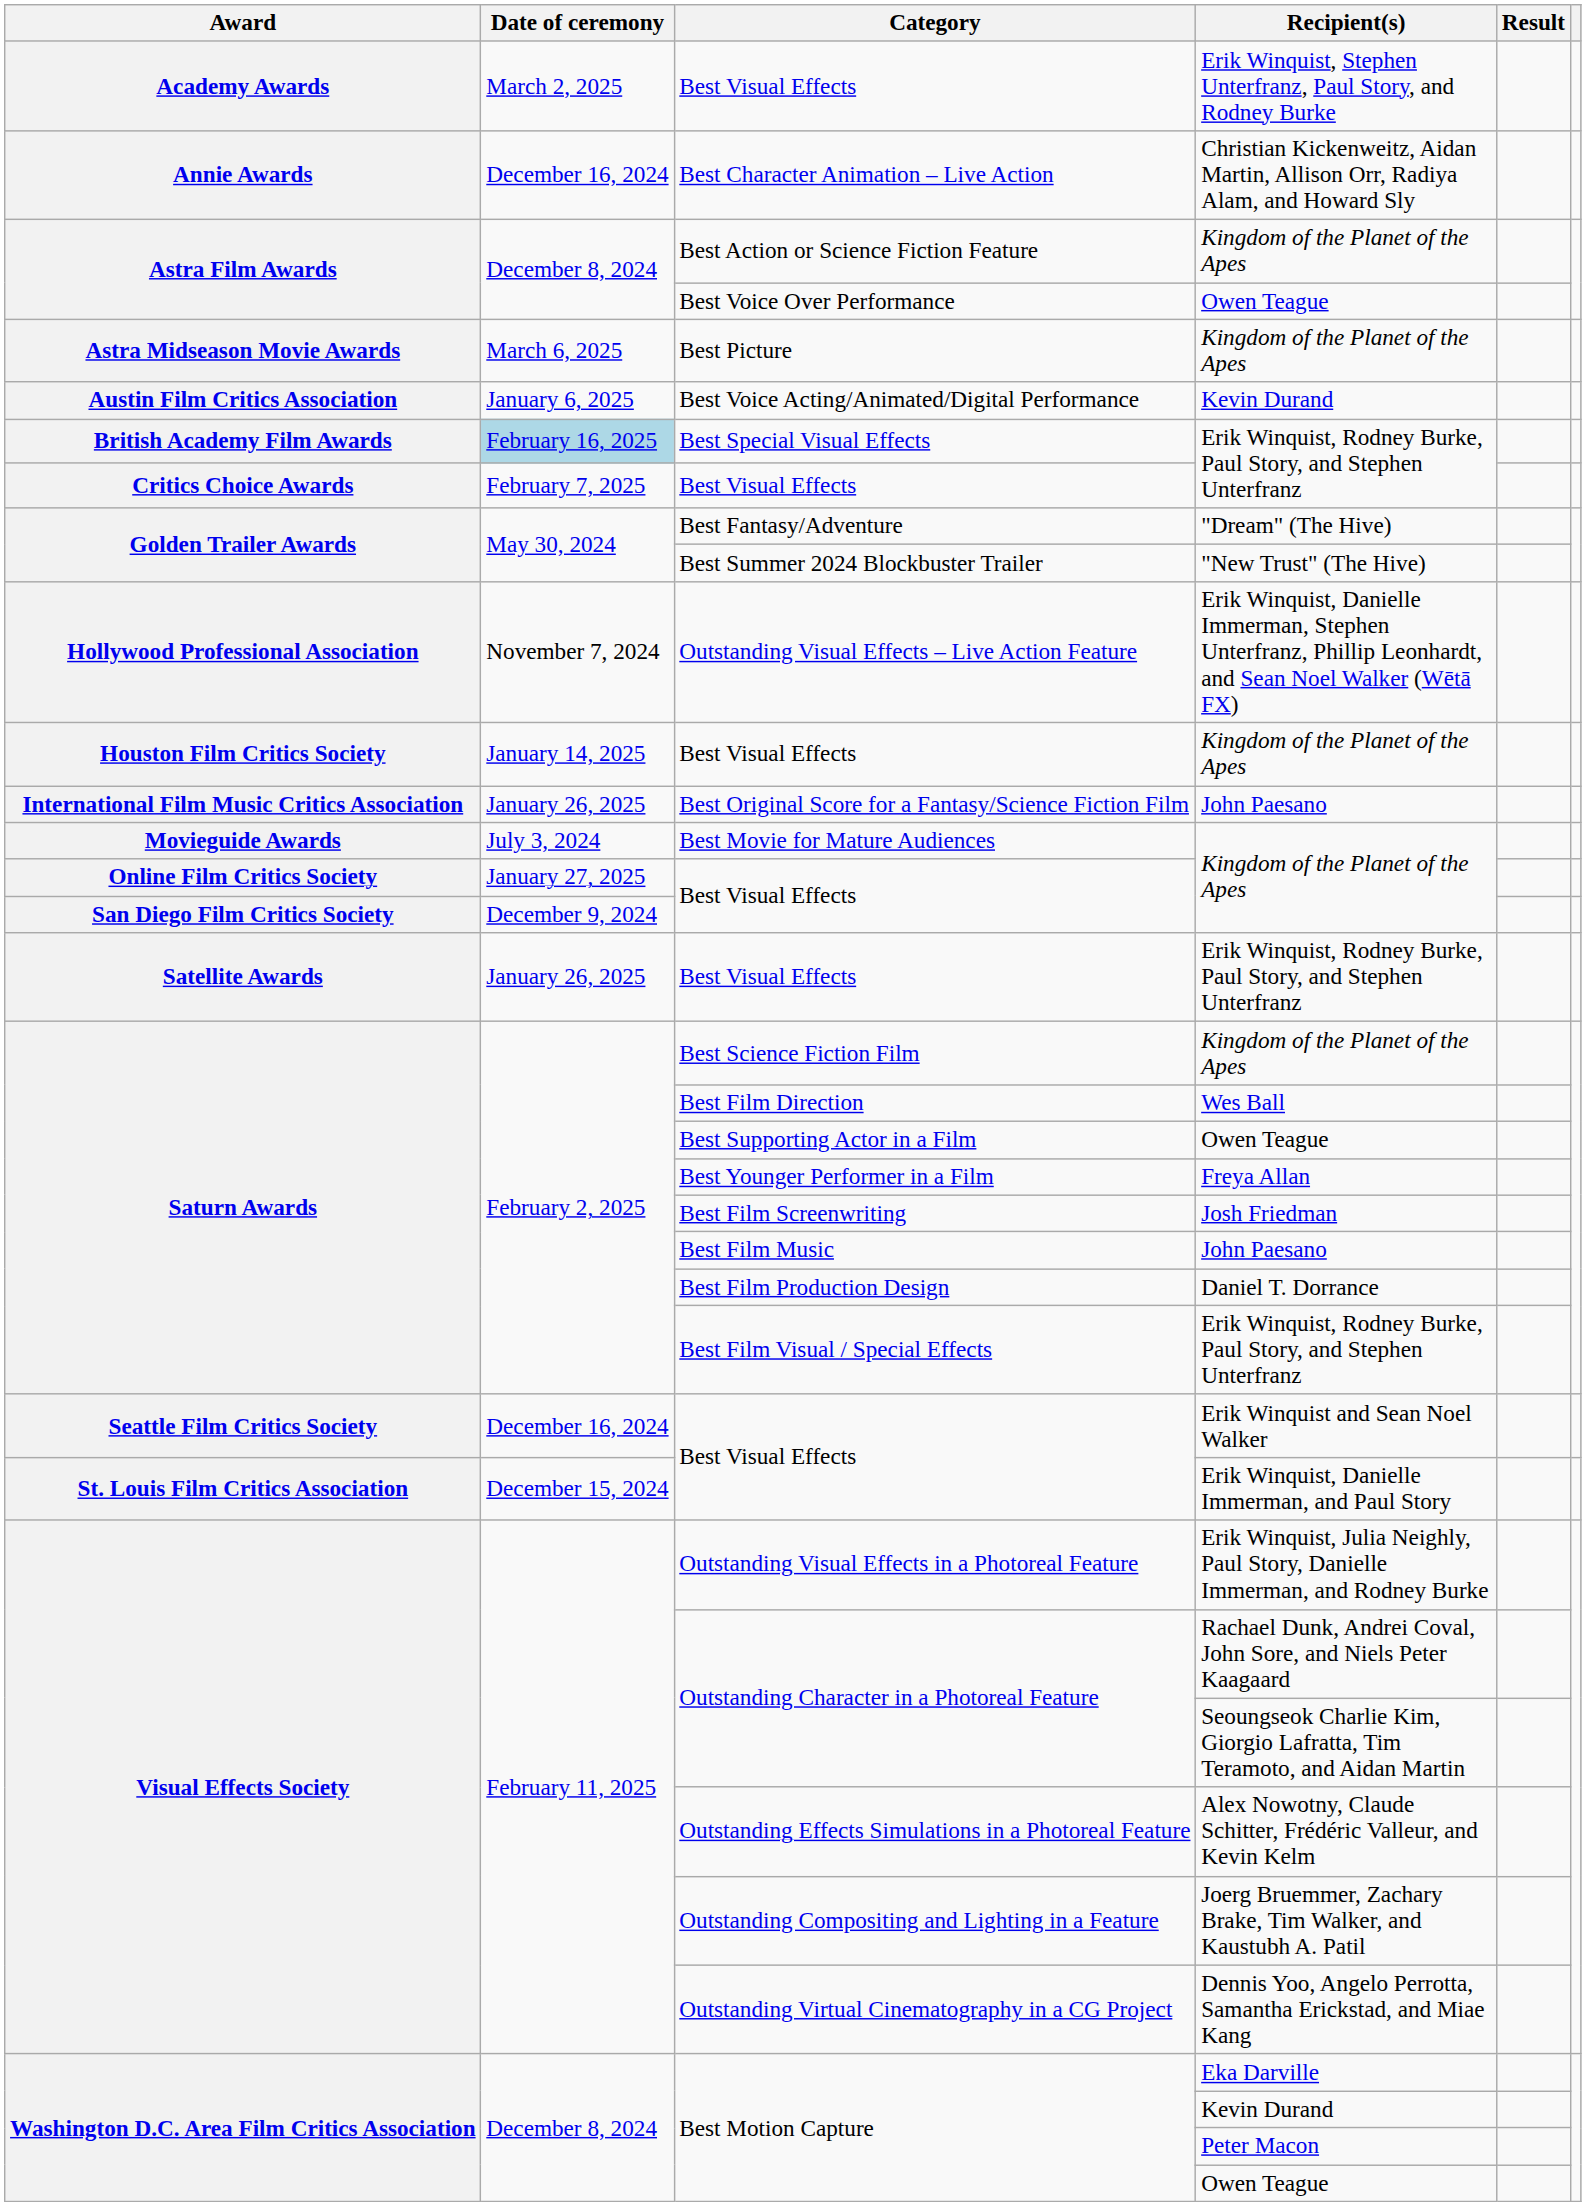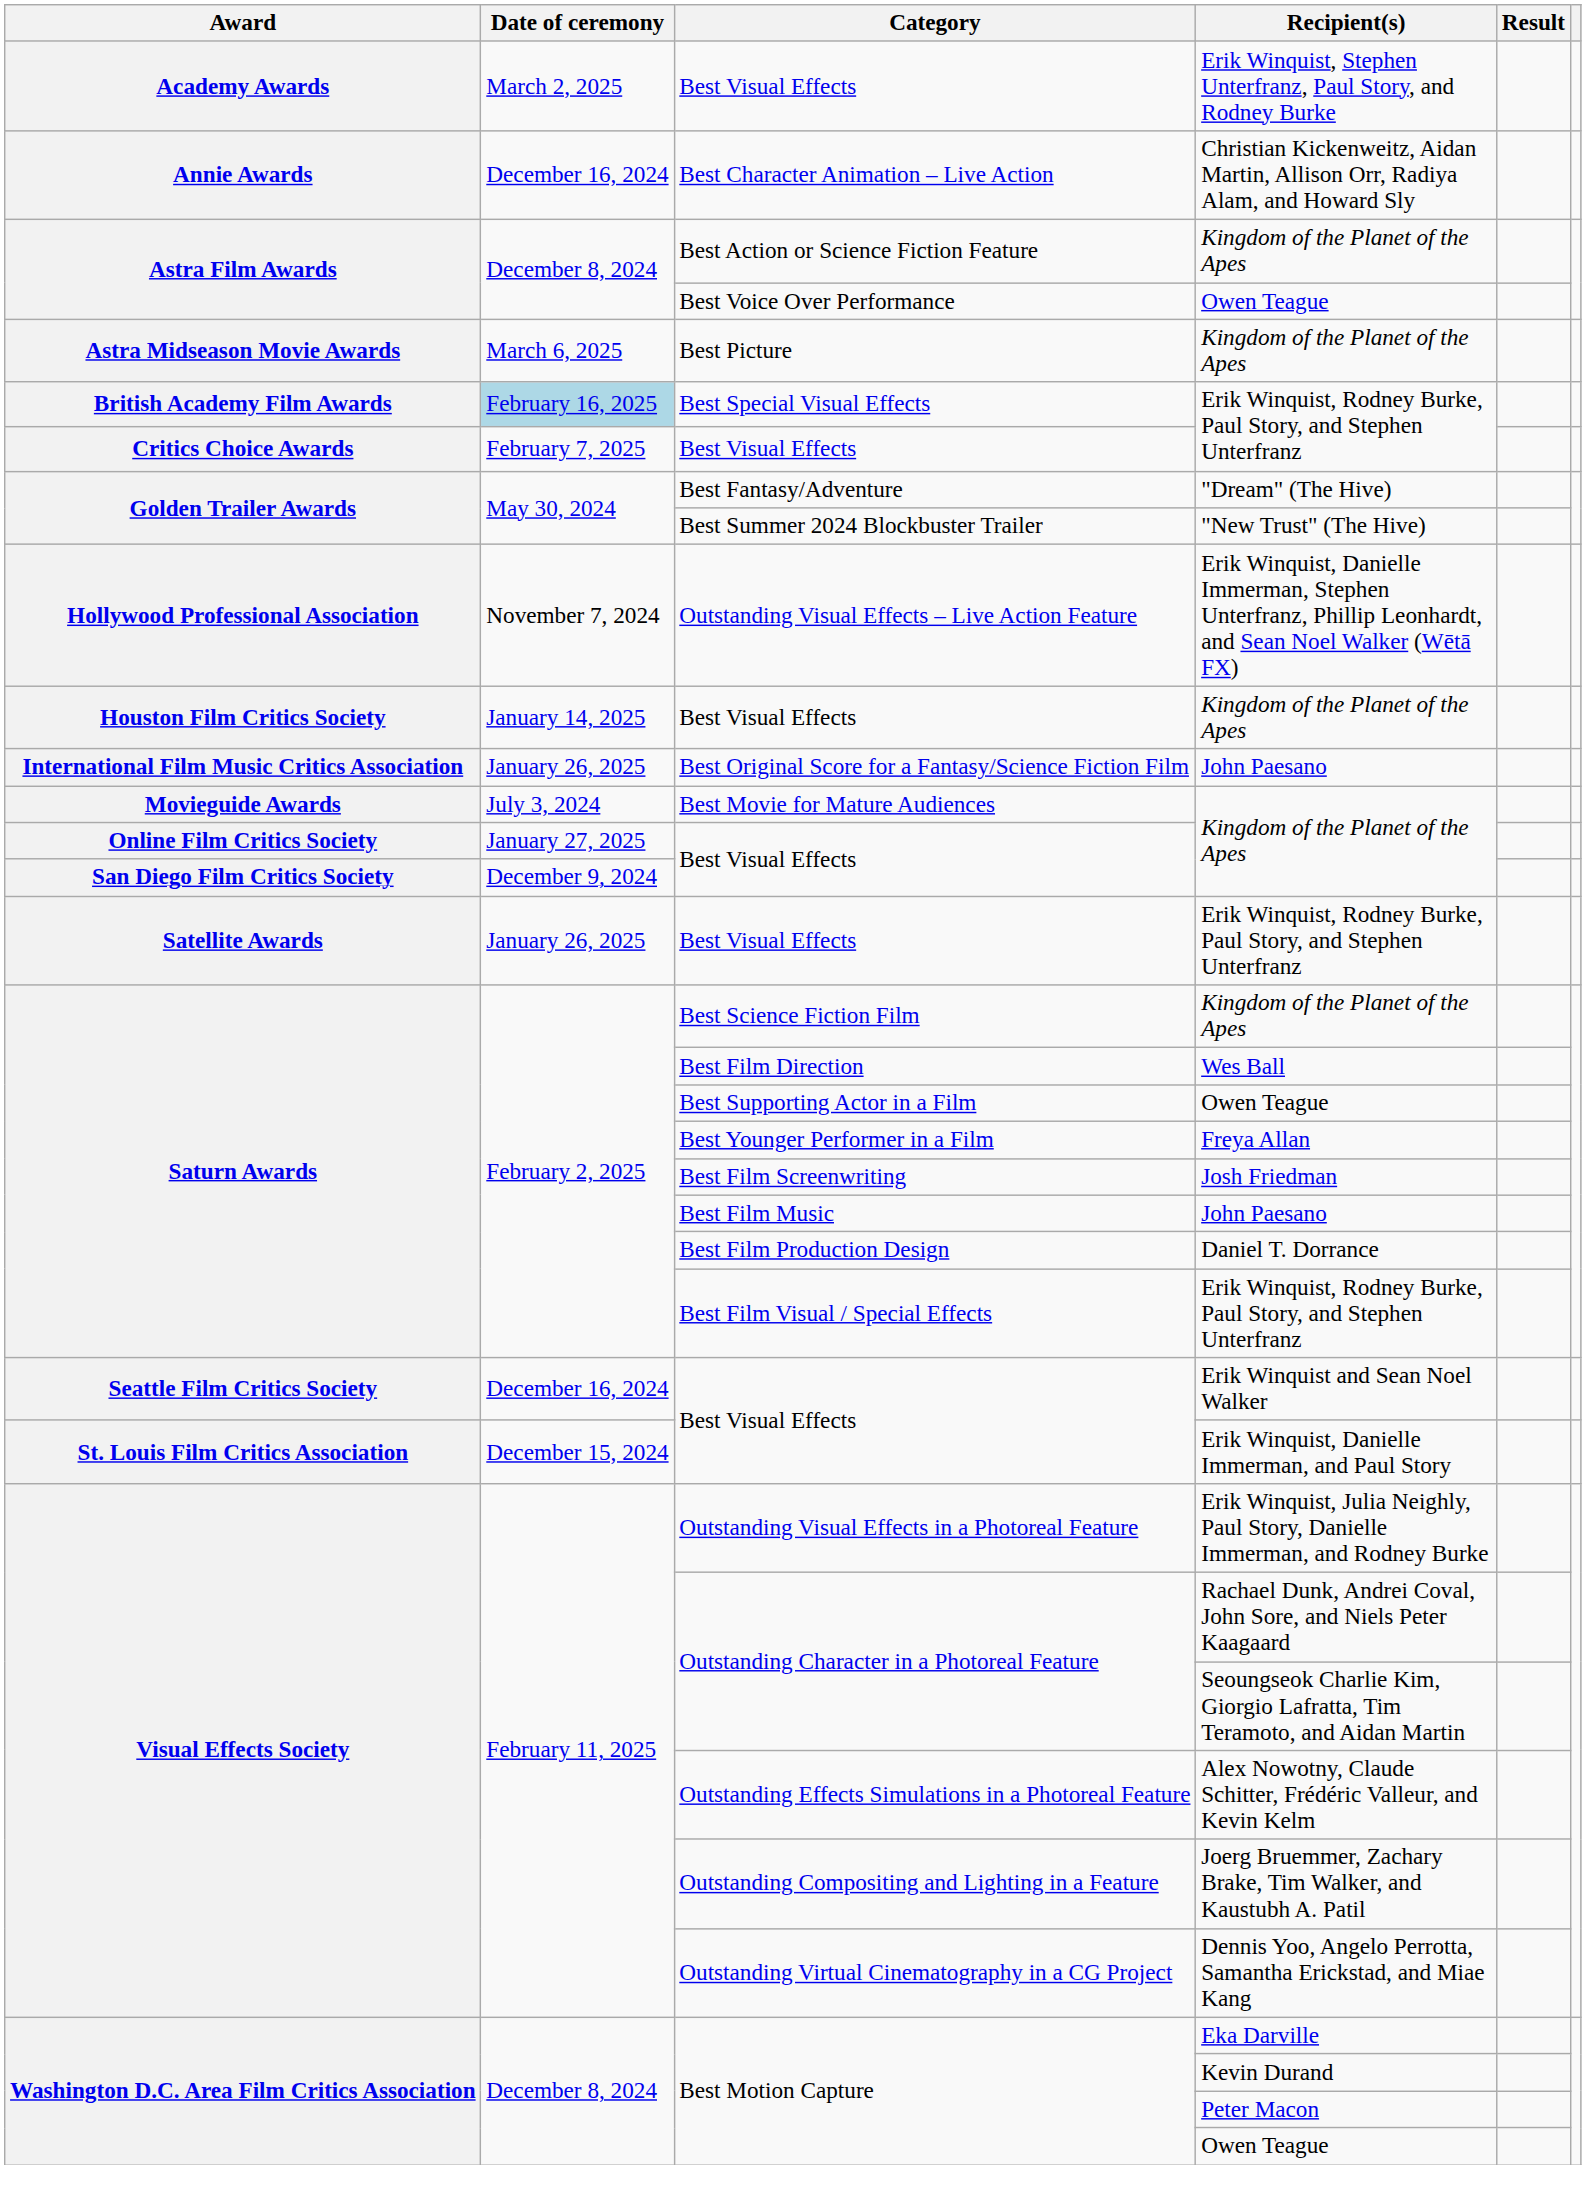- row: Austin Film Critics Association | January 6, 2025 | Best Voice Acting/Animated/Digital Performance | Kevin Durand
